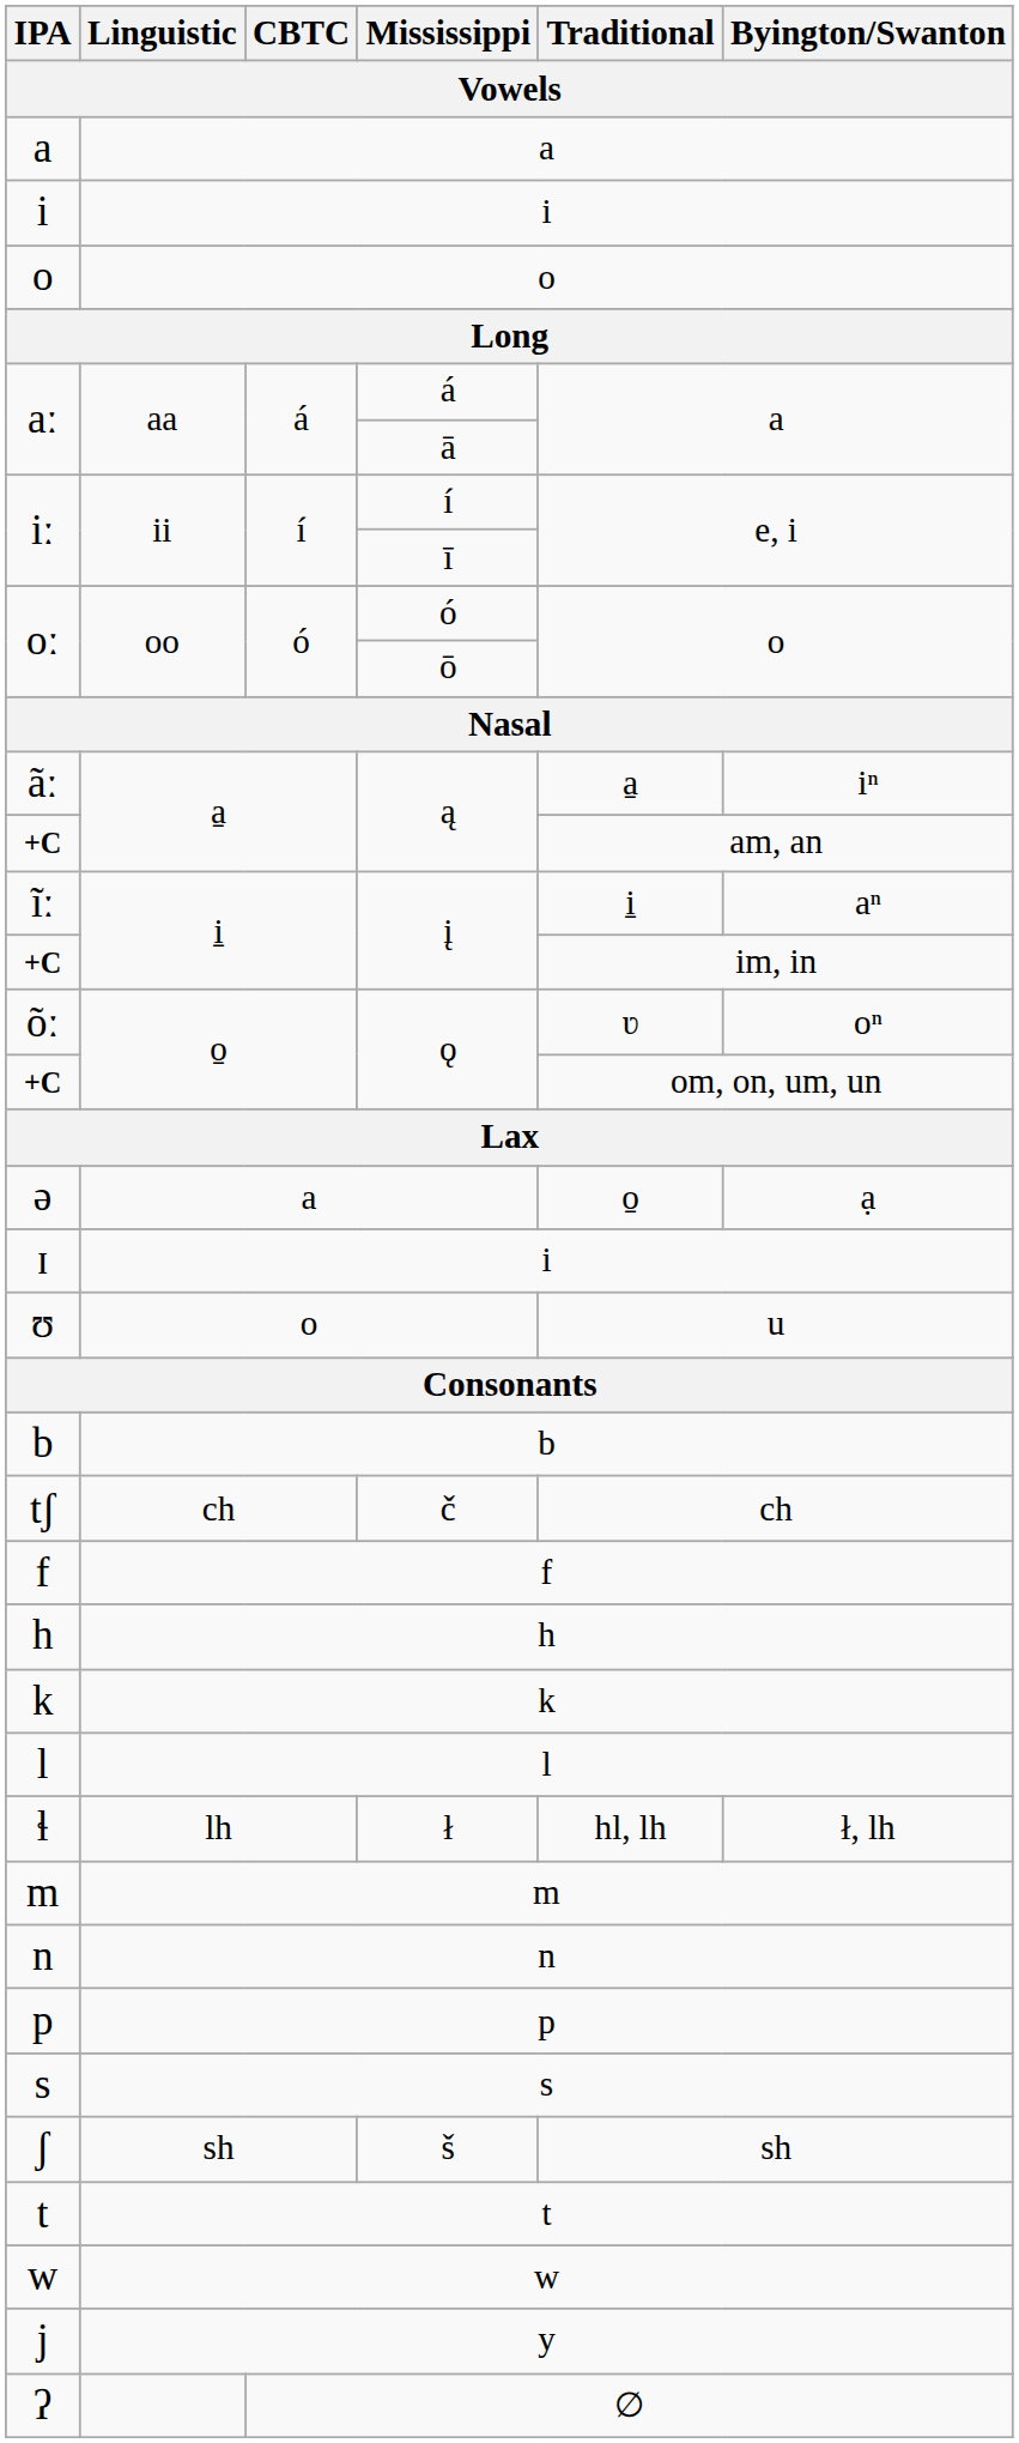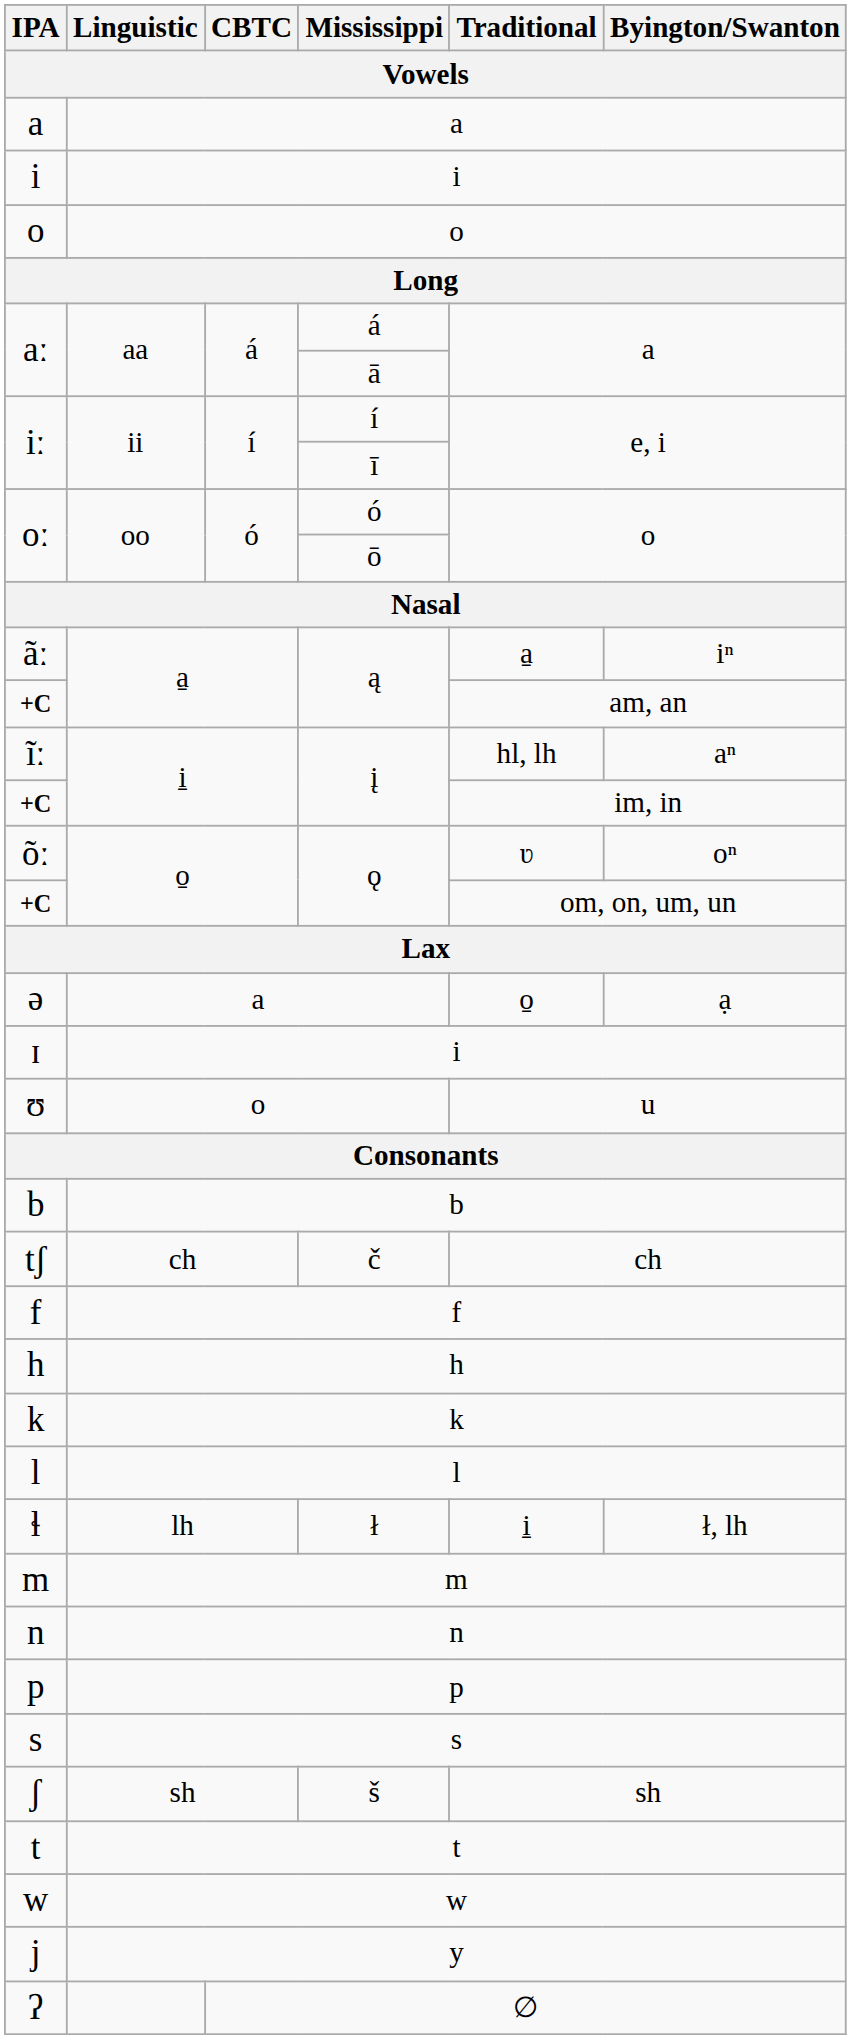ĩː | Traditional: i̱ -> hl, lh
ɬ | Traditional: hl, lh -> i̱
